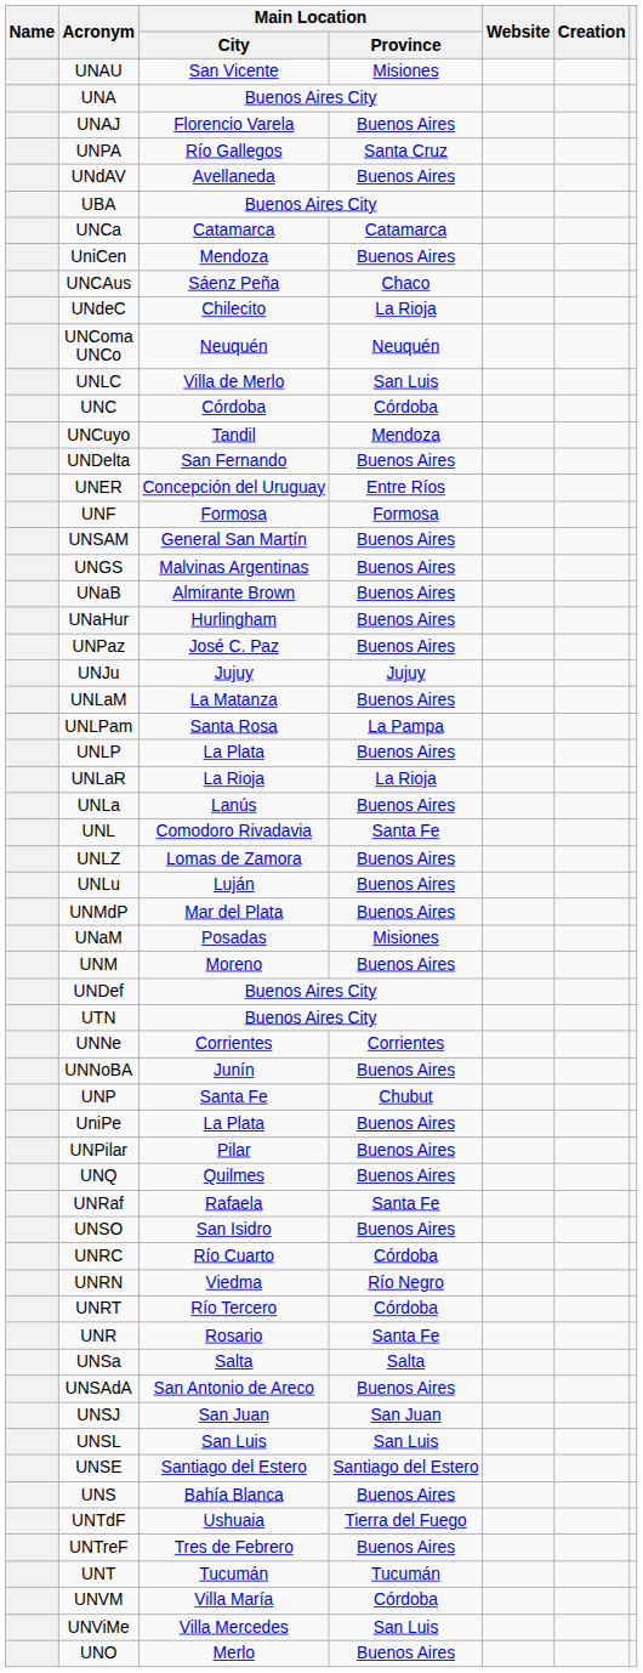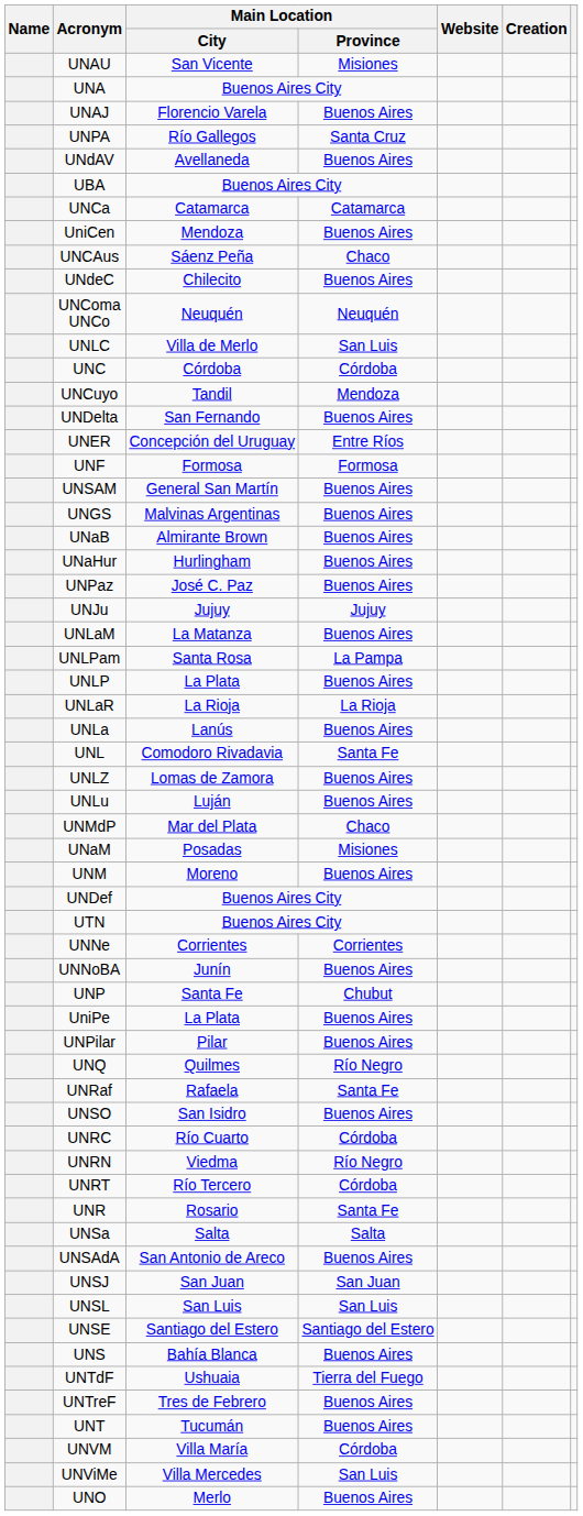UNdeC | Main Location / Province: La Rioja -> Buenos Aires
UNMdP | Main Location / Province: Buenos Aires -> Chaco
UNQ | Main Location / Province: Buenos Aires -> Río Negro
UNT | Main Location / Province: Tucumán -> Buenos Aires
